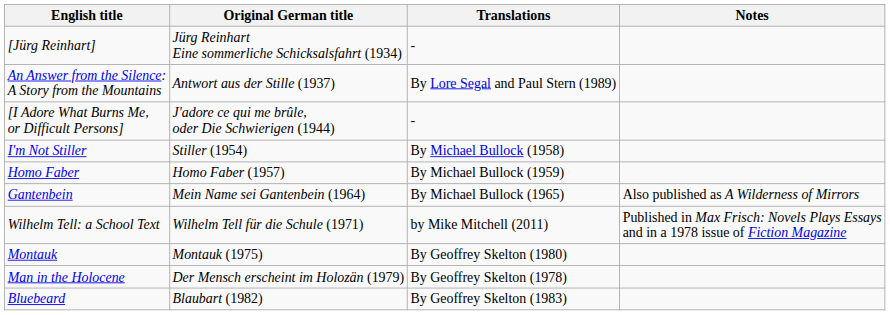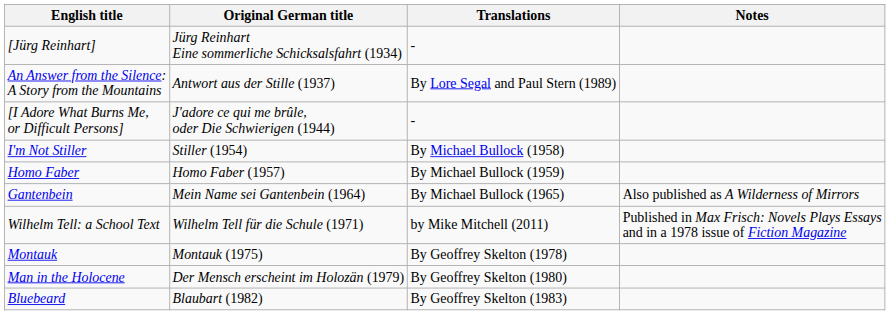Montauk | Translations: By Geoffrey Skelton (1980) -> By Geoffrey Skelton (1978)
Man in the Holocene | Translations: By Geoffrey Skelton (1978) -> By Geoffrey Skelton (1980)
